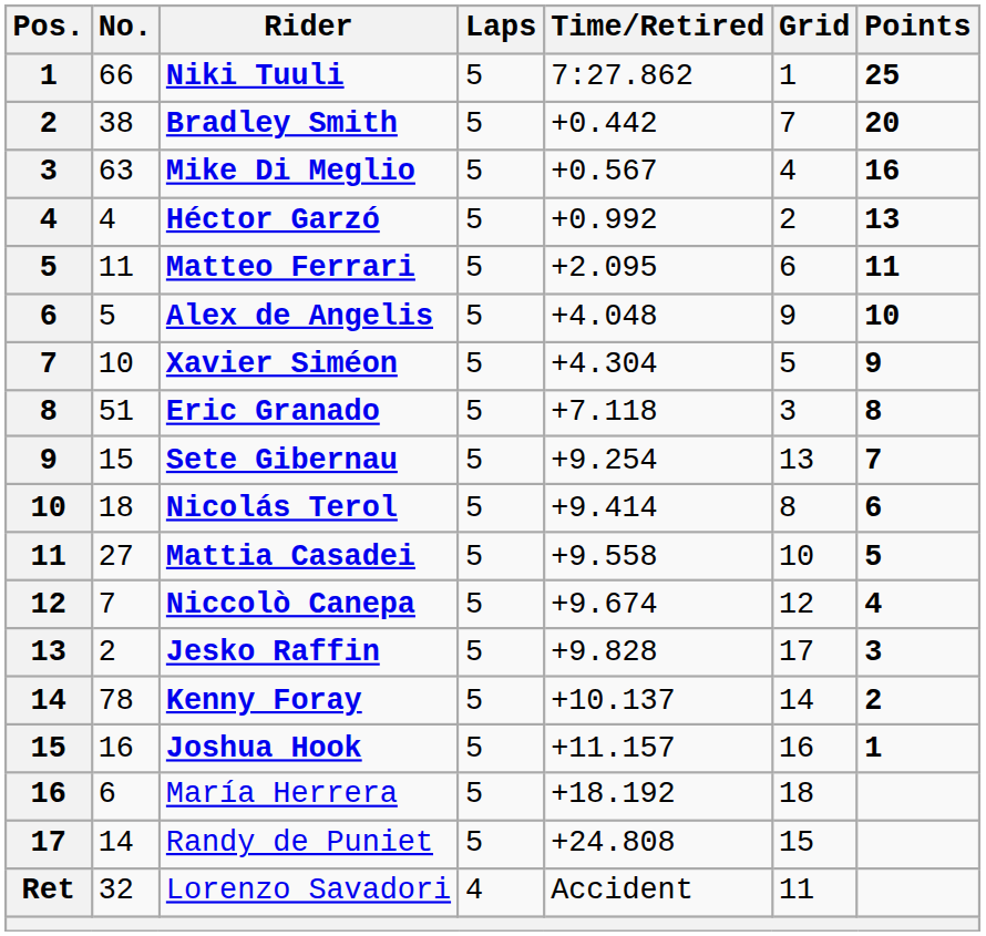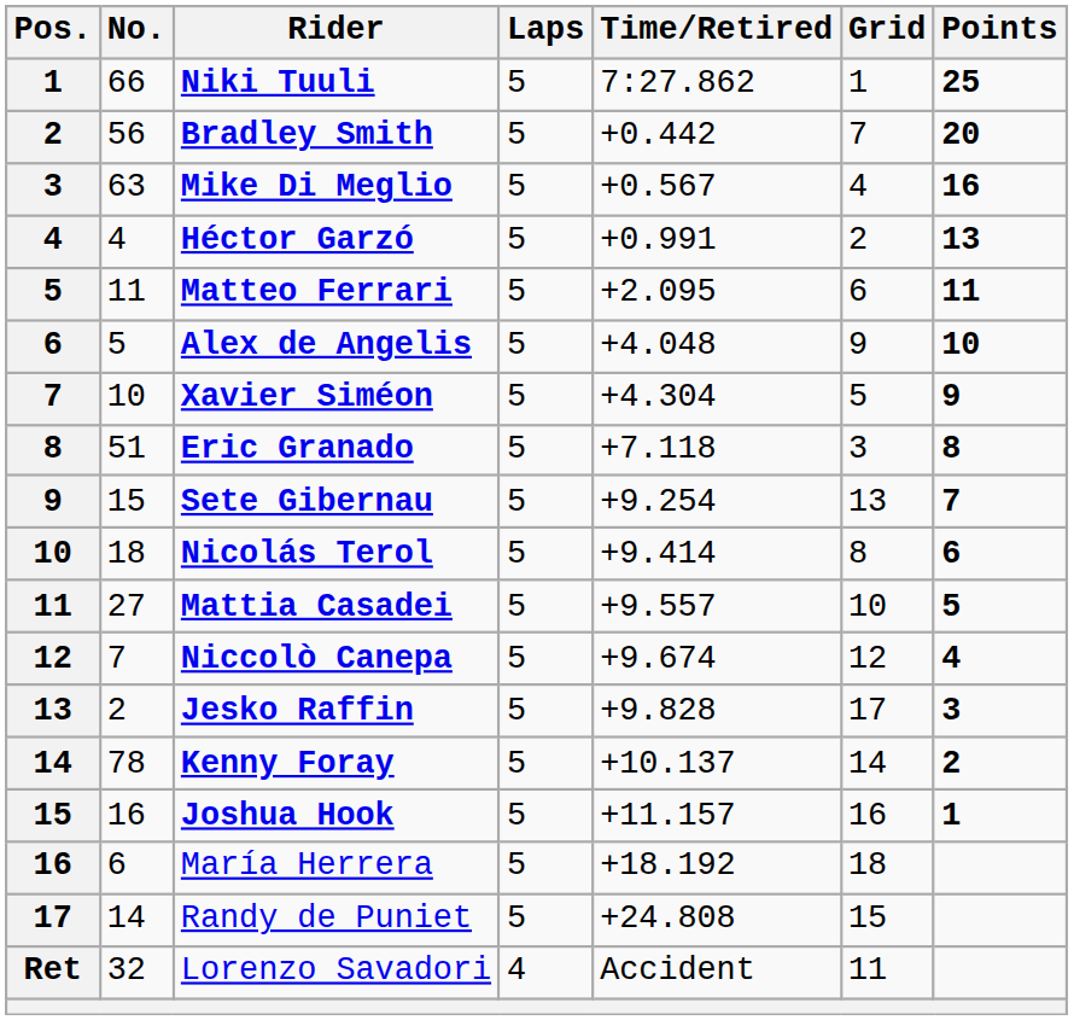Bradley Smith | No.: 38 -> 56
Héctor Garzó | Time/Retired: +0.992 -> +0.991
Mattia Casadei | Time/Retired: +9.558 -> +9.557
